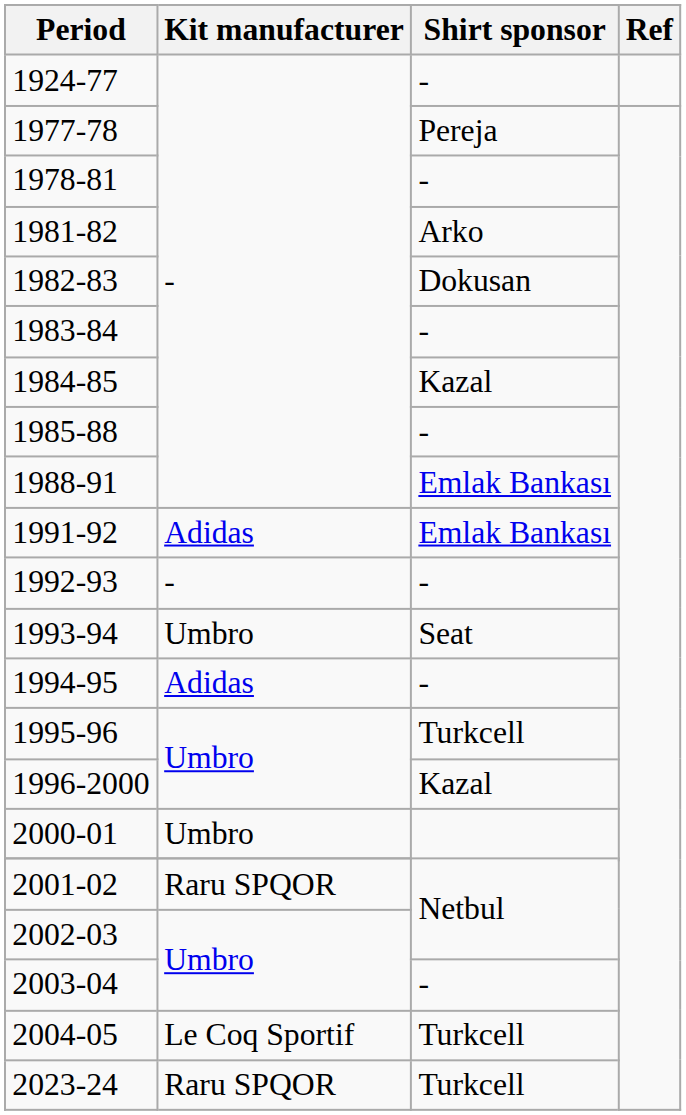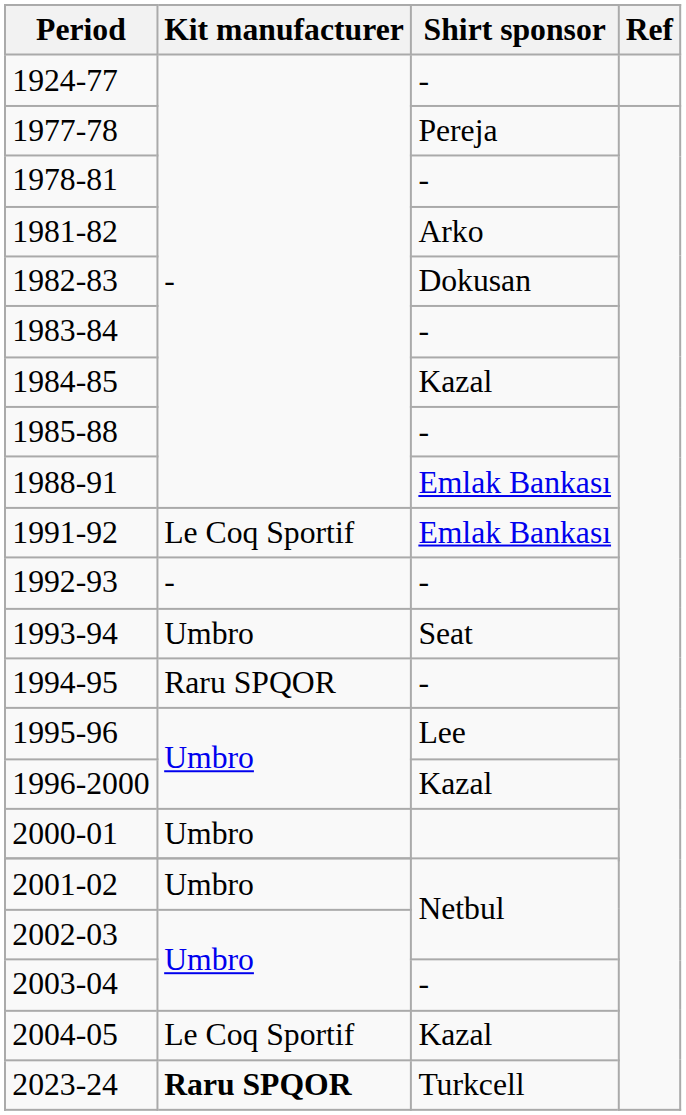1991-92 | Kit manufacturer: Adidas -> Le Coq Sportif
1994-95 | Kit manufacturer: Adidas -> Raru SPQOR
1995-96 | Shirt sponsor: Turkcell -> Lee
2001-02 | Kit manufacturer: Raru SPQOR -> Umbro
2004-05 | Shirt sponsor: Turkcell -> Kazal
2023-24 | Kit manufacturer: normal -> bold
